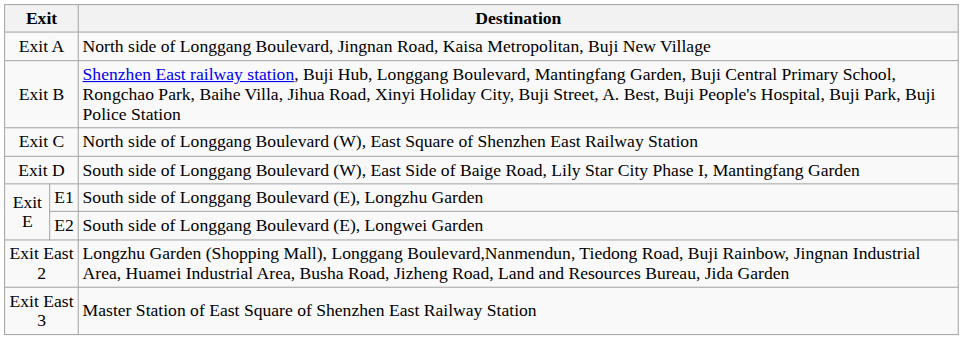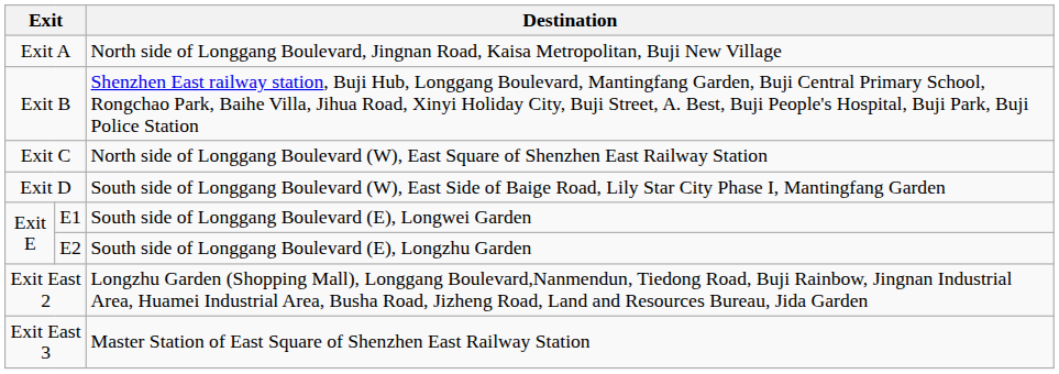E1 | Destination: South side of Longgang Boulevard (E), Longzhu Garden -> South side of Longgang Boulevard (E), Longwei Garden
E2 | Destination: South side of Longgang Boulevard (E), Longwei Garden -> South side of Longgang Boulevard (E), Longzhu Garden
